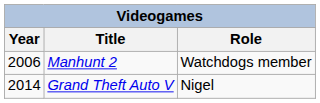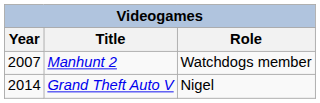Manhunt 2 | Year: 2006 -> 2007
